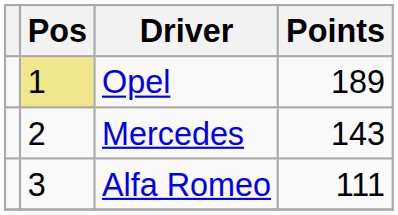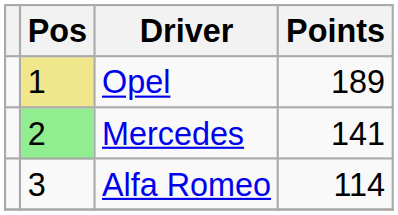Mercedes | Pos: no background -> lightgreen background
Mercedes | Points: 143 -> 141
Alfa Romeo | Points: 111 -> 114
